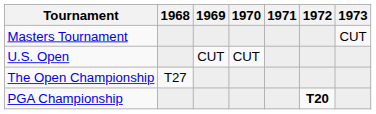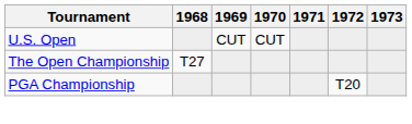- row: Masters Tournament | CUT
PGA Championship | 1972: bold -> normal
